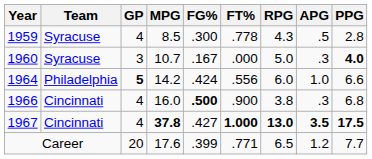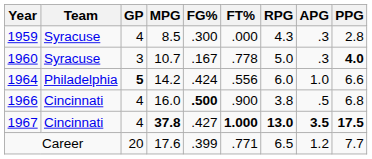1959 | FT%: .778 -> .000
1959 | APG: .5 -> .3
1960 | FT%: .000 -> .778
1966 | APG: .3 -> .5
